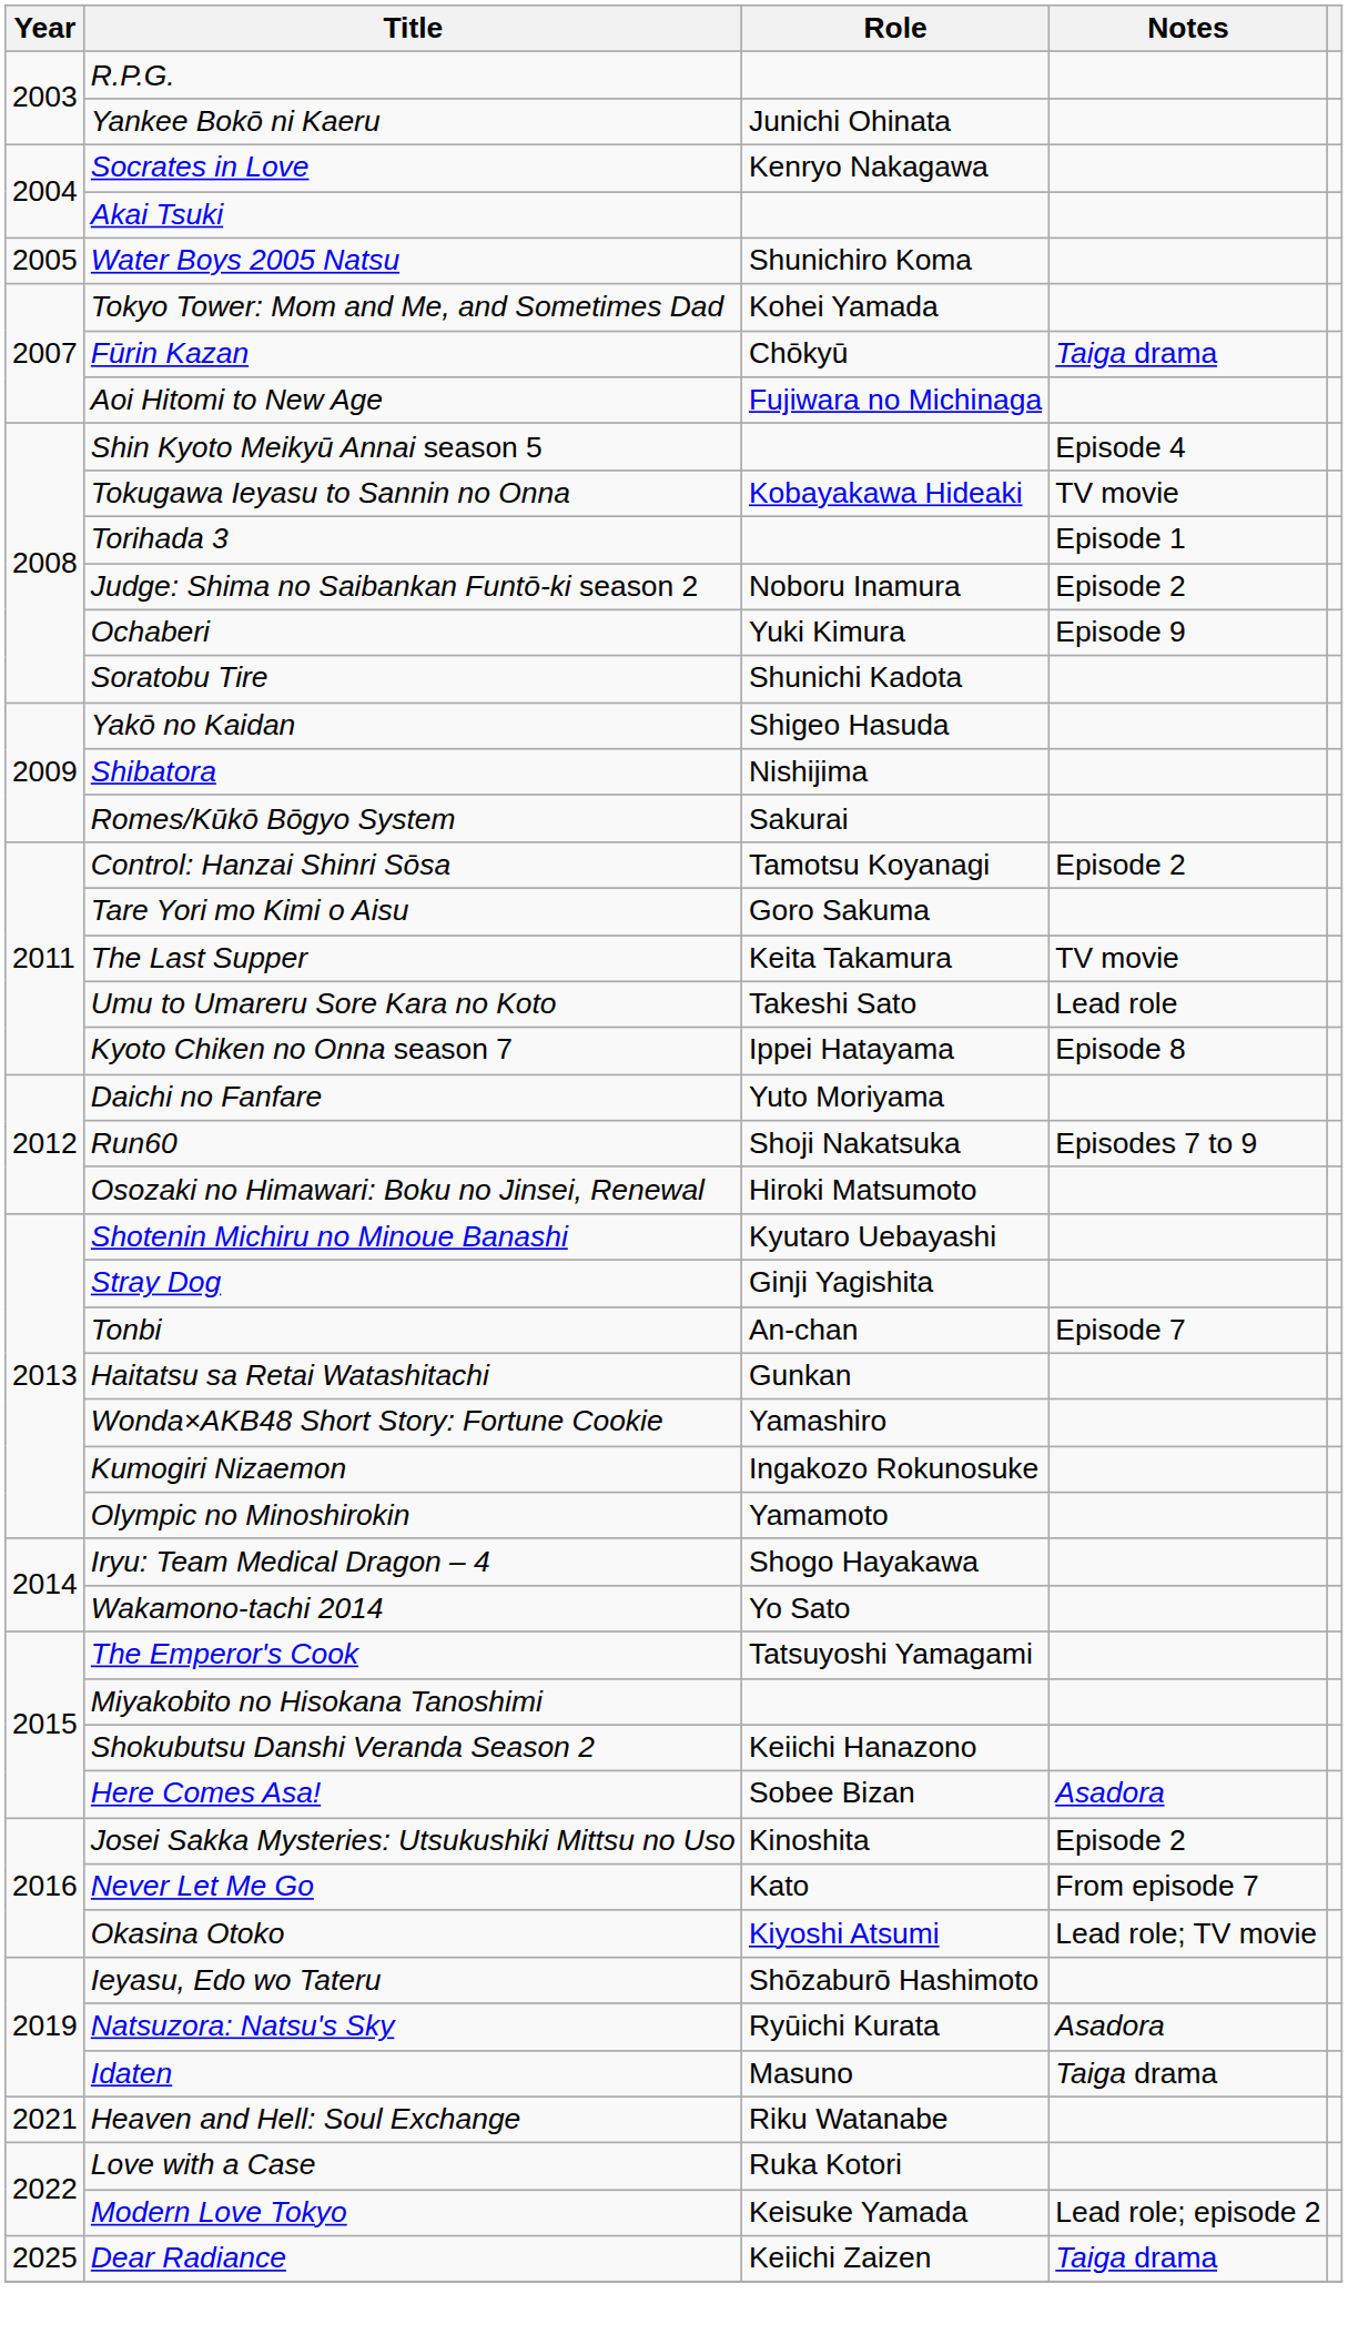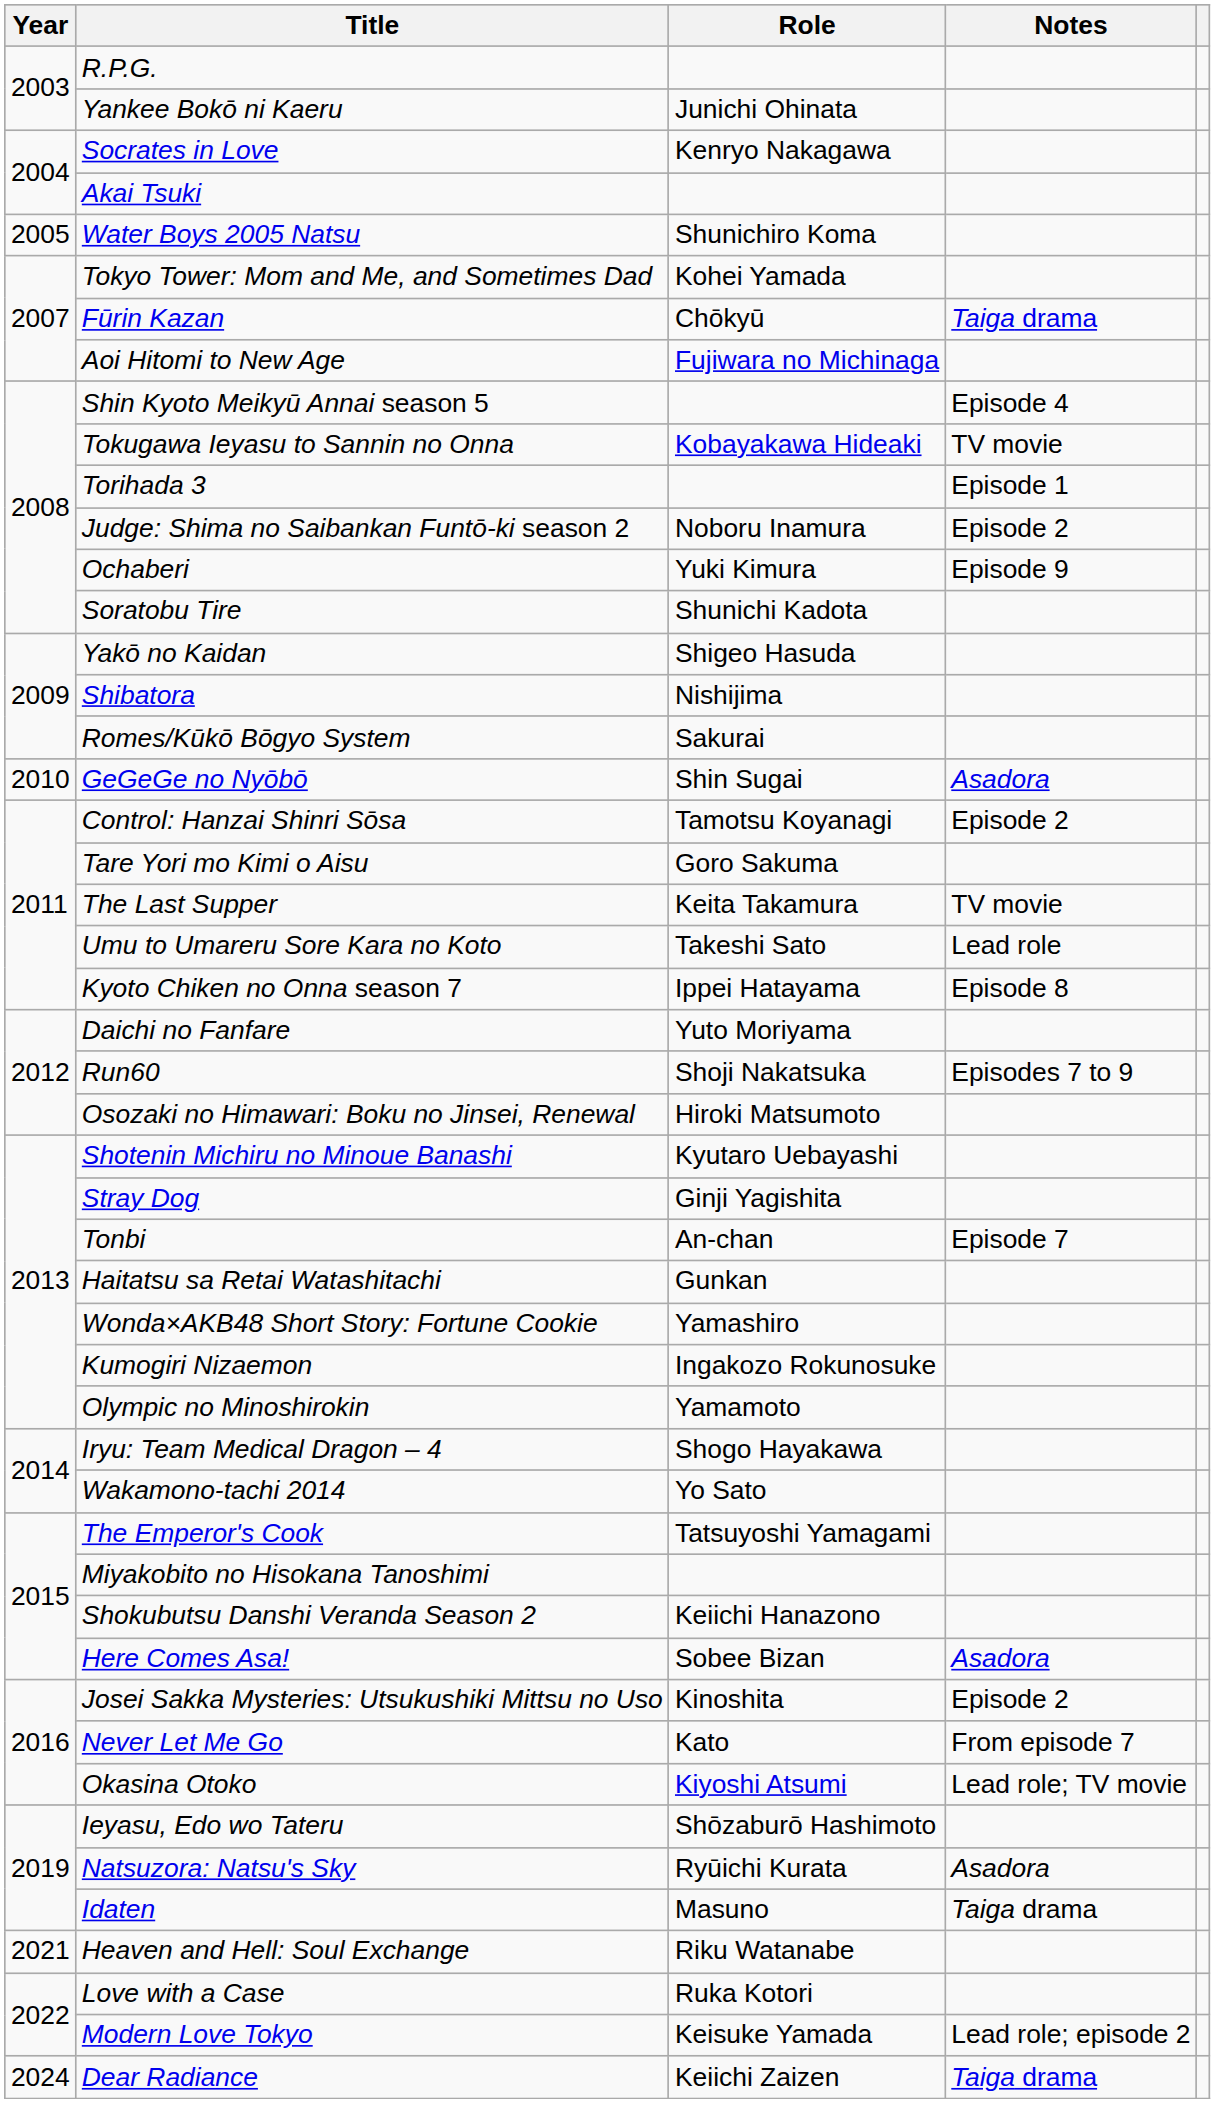+ row: 2010 | GeGeGe no Nyōbō | Shin Sugai | Asadora
Dear Radiance | Year: 2025 -> 2024
